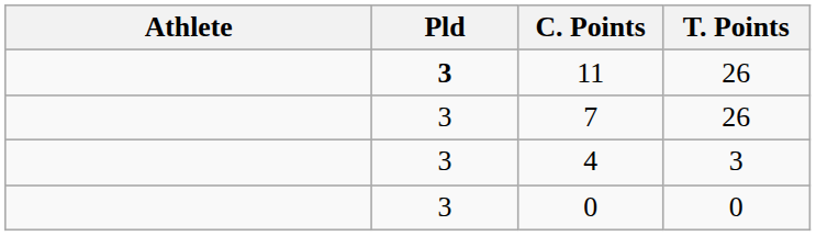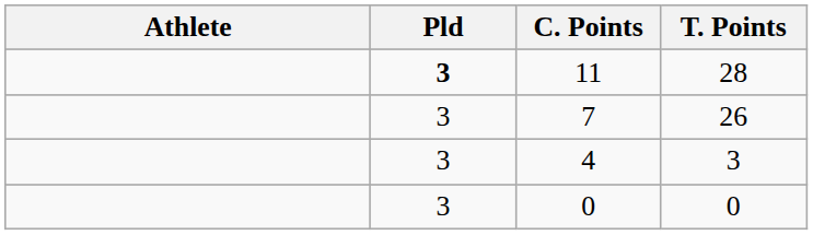11 | T. Points: 26 -> 28
